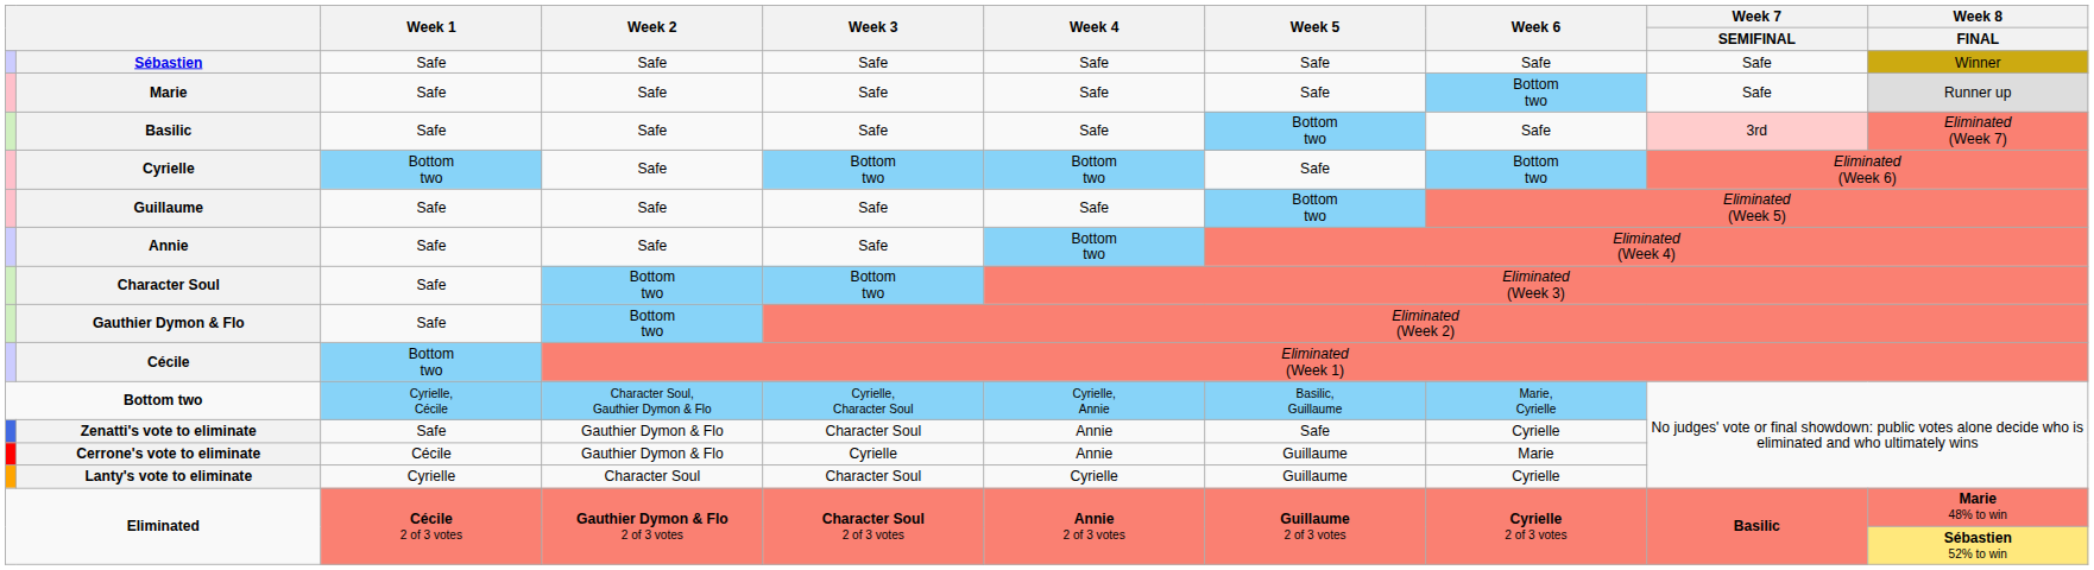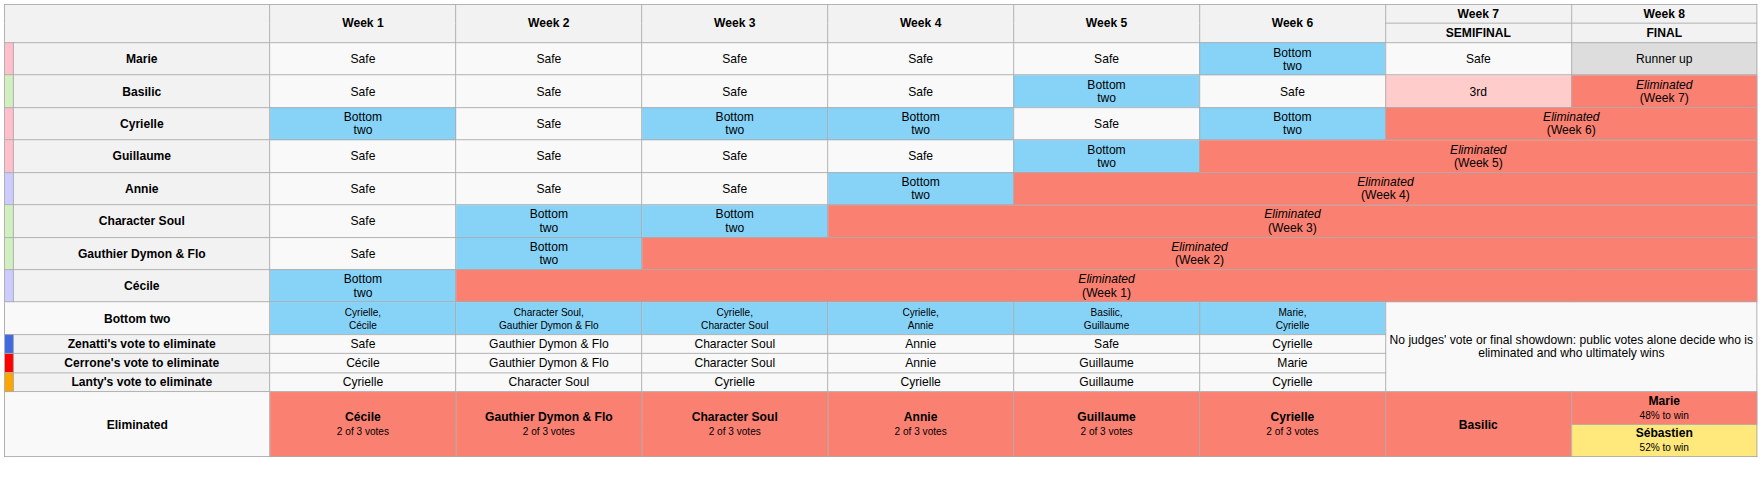- row: Sébastien | Safe | Safe | Safe | Safe | Safe | Safe | Safe | Winner
Cerrone's vote to eliminate | Week 3: Cyrielle -> Character Soul
Lanty's vote to eliminate | Week 3: Character Soul -> Cyrielle
